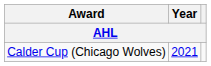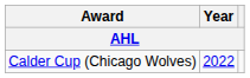Calder Cup (Chicago Wolves) | Year: 2021 -> 2022
